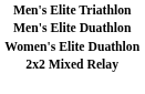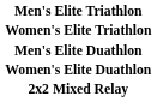+ row: Women's Elite Triathlon
